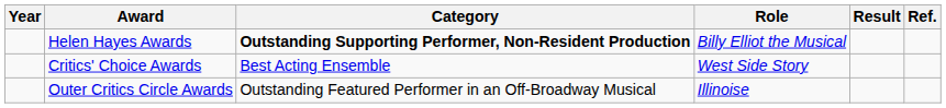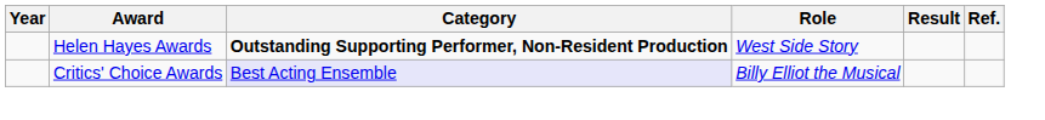Helen Hayes Awards | Role: Billy Elliot the Musical -> West Side Story
Critics' Choice Awards | Category: no background -> lavender background
Critics' Choice Awards | Role: West Side Story -> Billy Elliot the Musical
- row: Outer Critics Circle Awards | Outstanding Featured Performer in an Off-Broadway Musical | Illinoise
